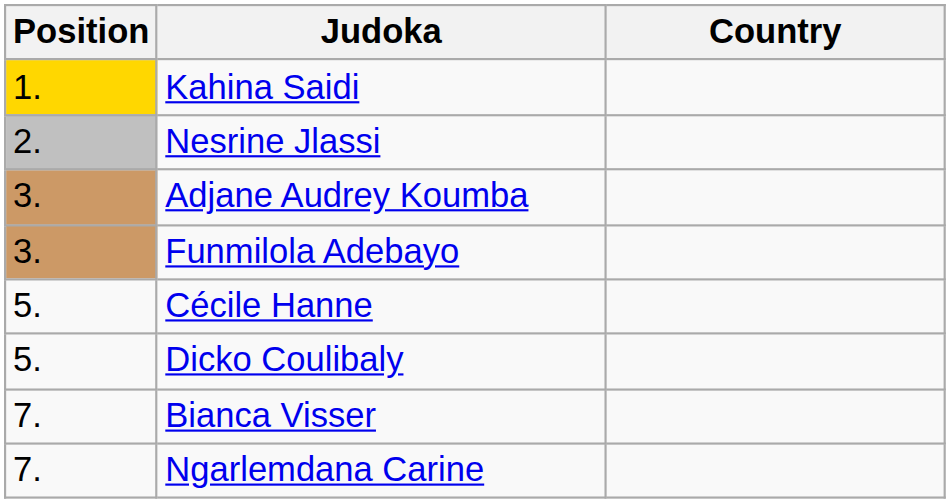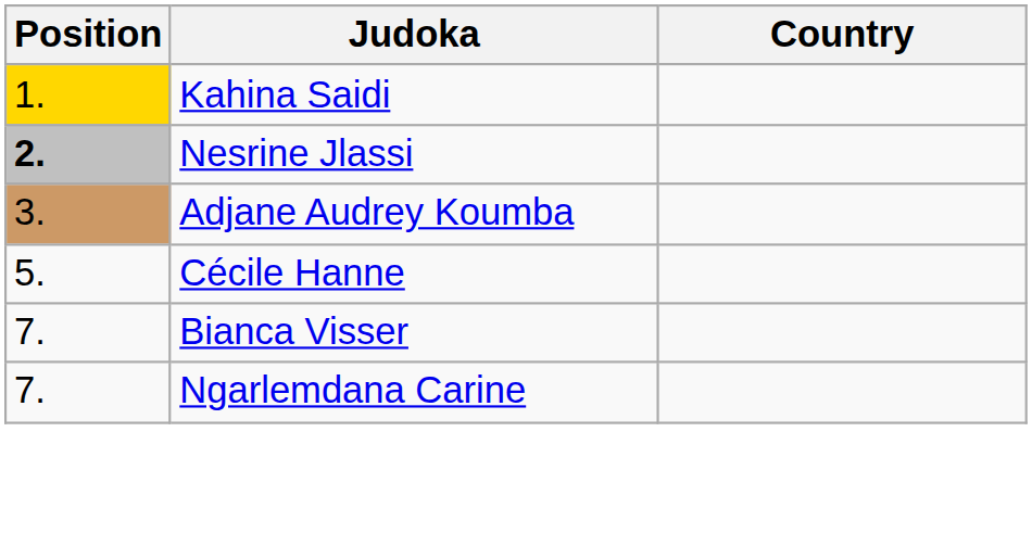Nesrine Jlassi | Position: normal -> bold
- row: 3. | Funmilola Adebayo
- row: 5. | Dicko Coulibaly
